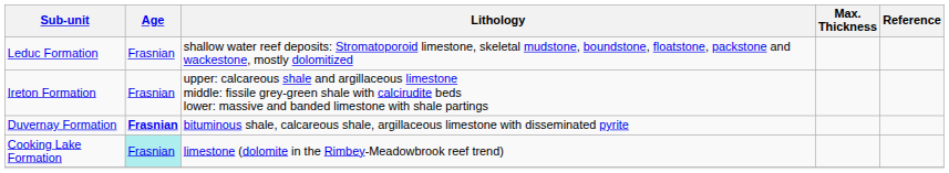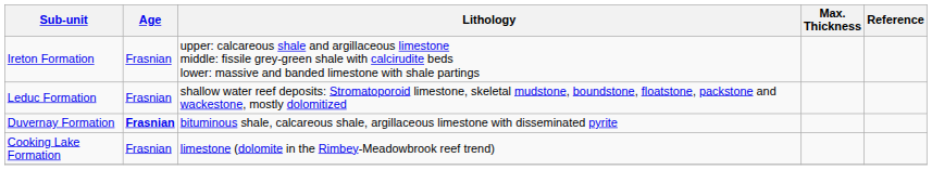rows swapped: Ireton Formation <-> Leduc Formation
Cooking Lake Formation | Age: paleturquoise background -> no background
